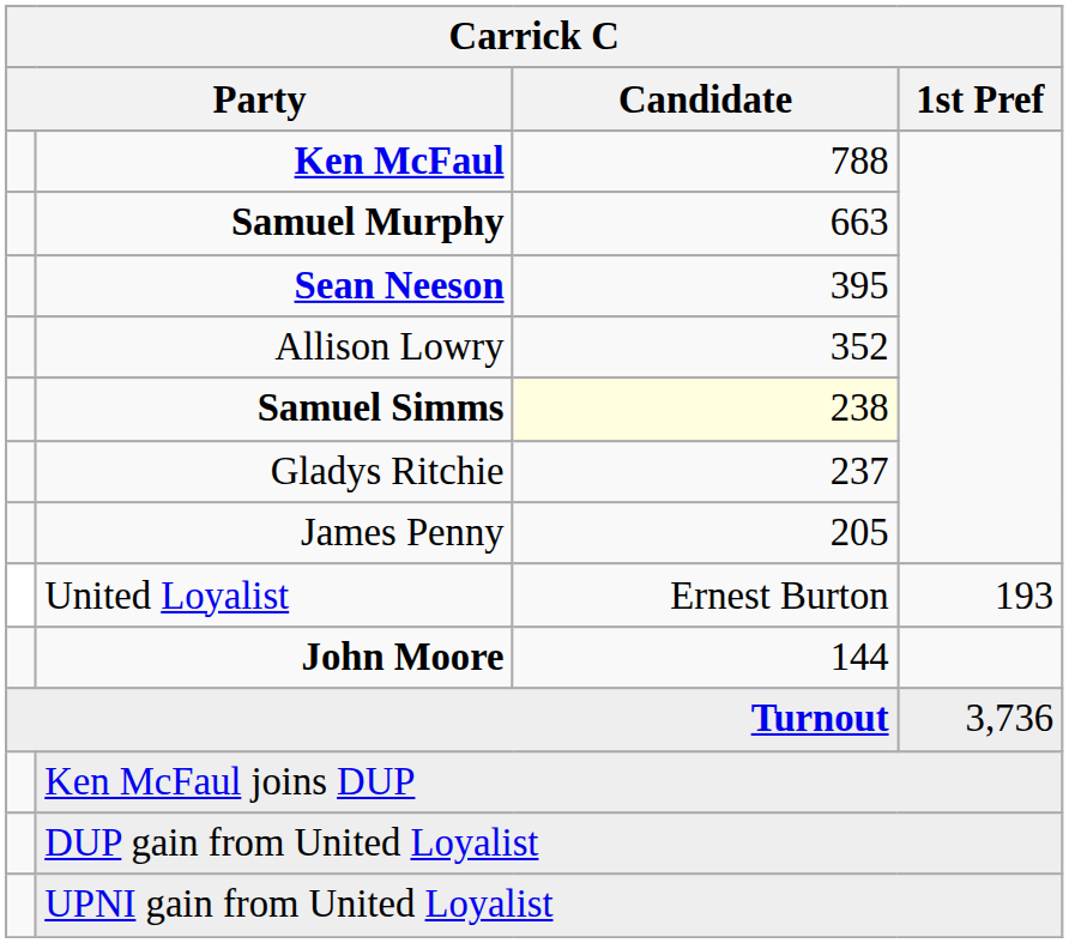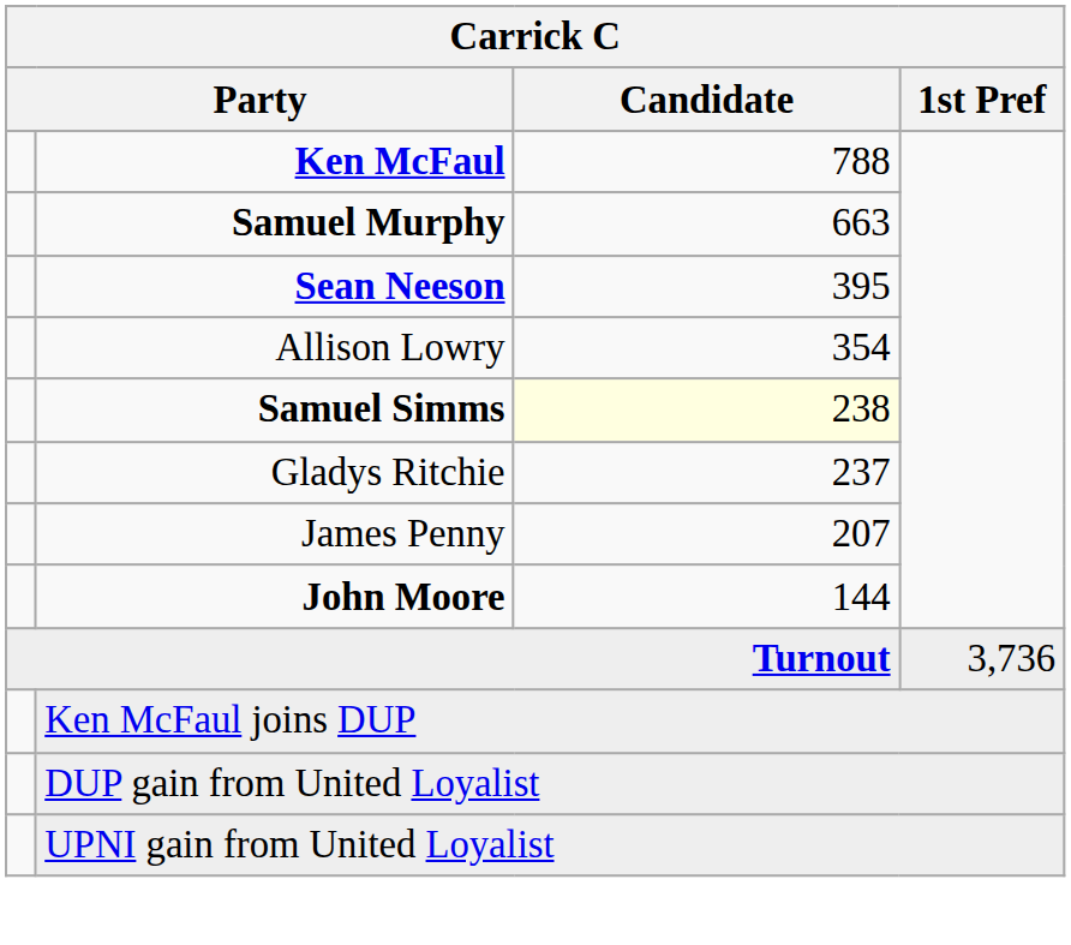Allison Lowry | Candidate: 352 -> 354
James Penny | Candidate: 205 -> 207
- row: United Loyalist | Ernest Burton | 193
